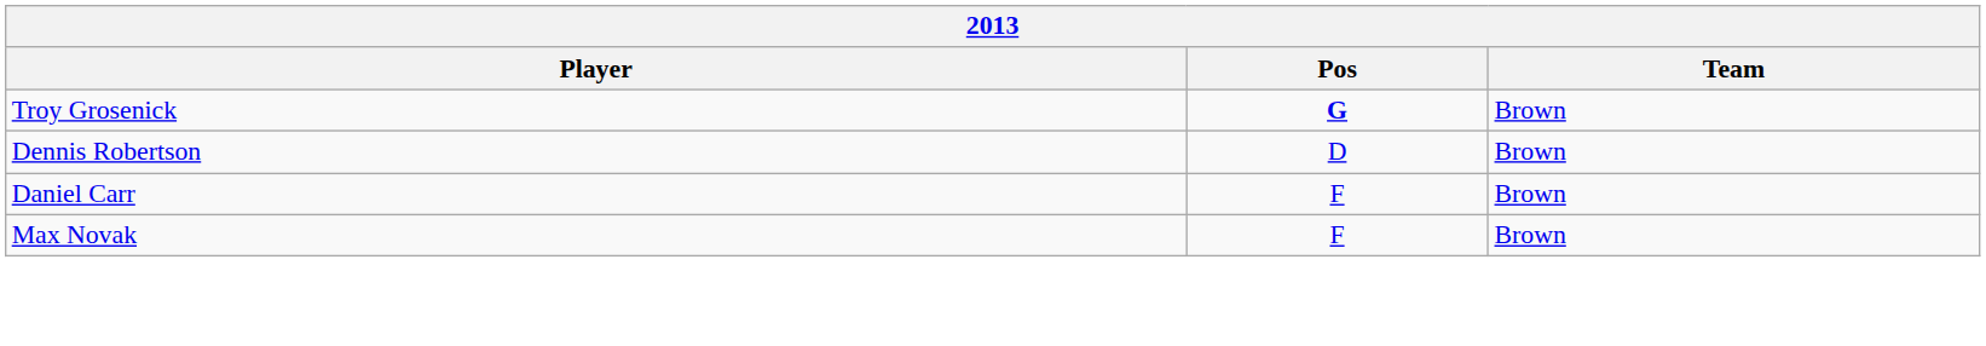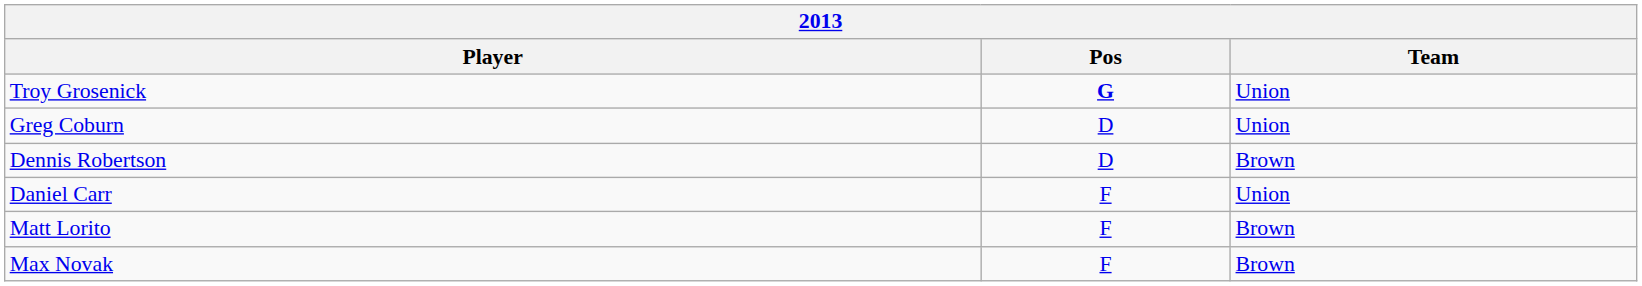Troy Grosenick | Team: Brown -> Union
+ row: Greg Coburn | D | Union
Daniel Carr | Team: Brown -> Union
+ row: Matt Lorito | F | Brown
